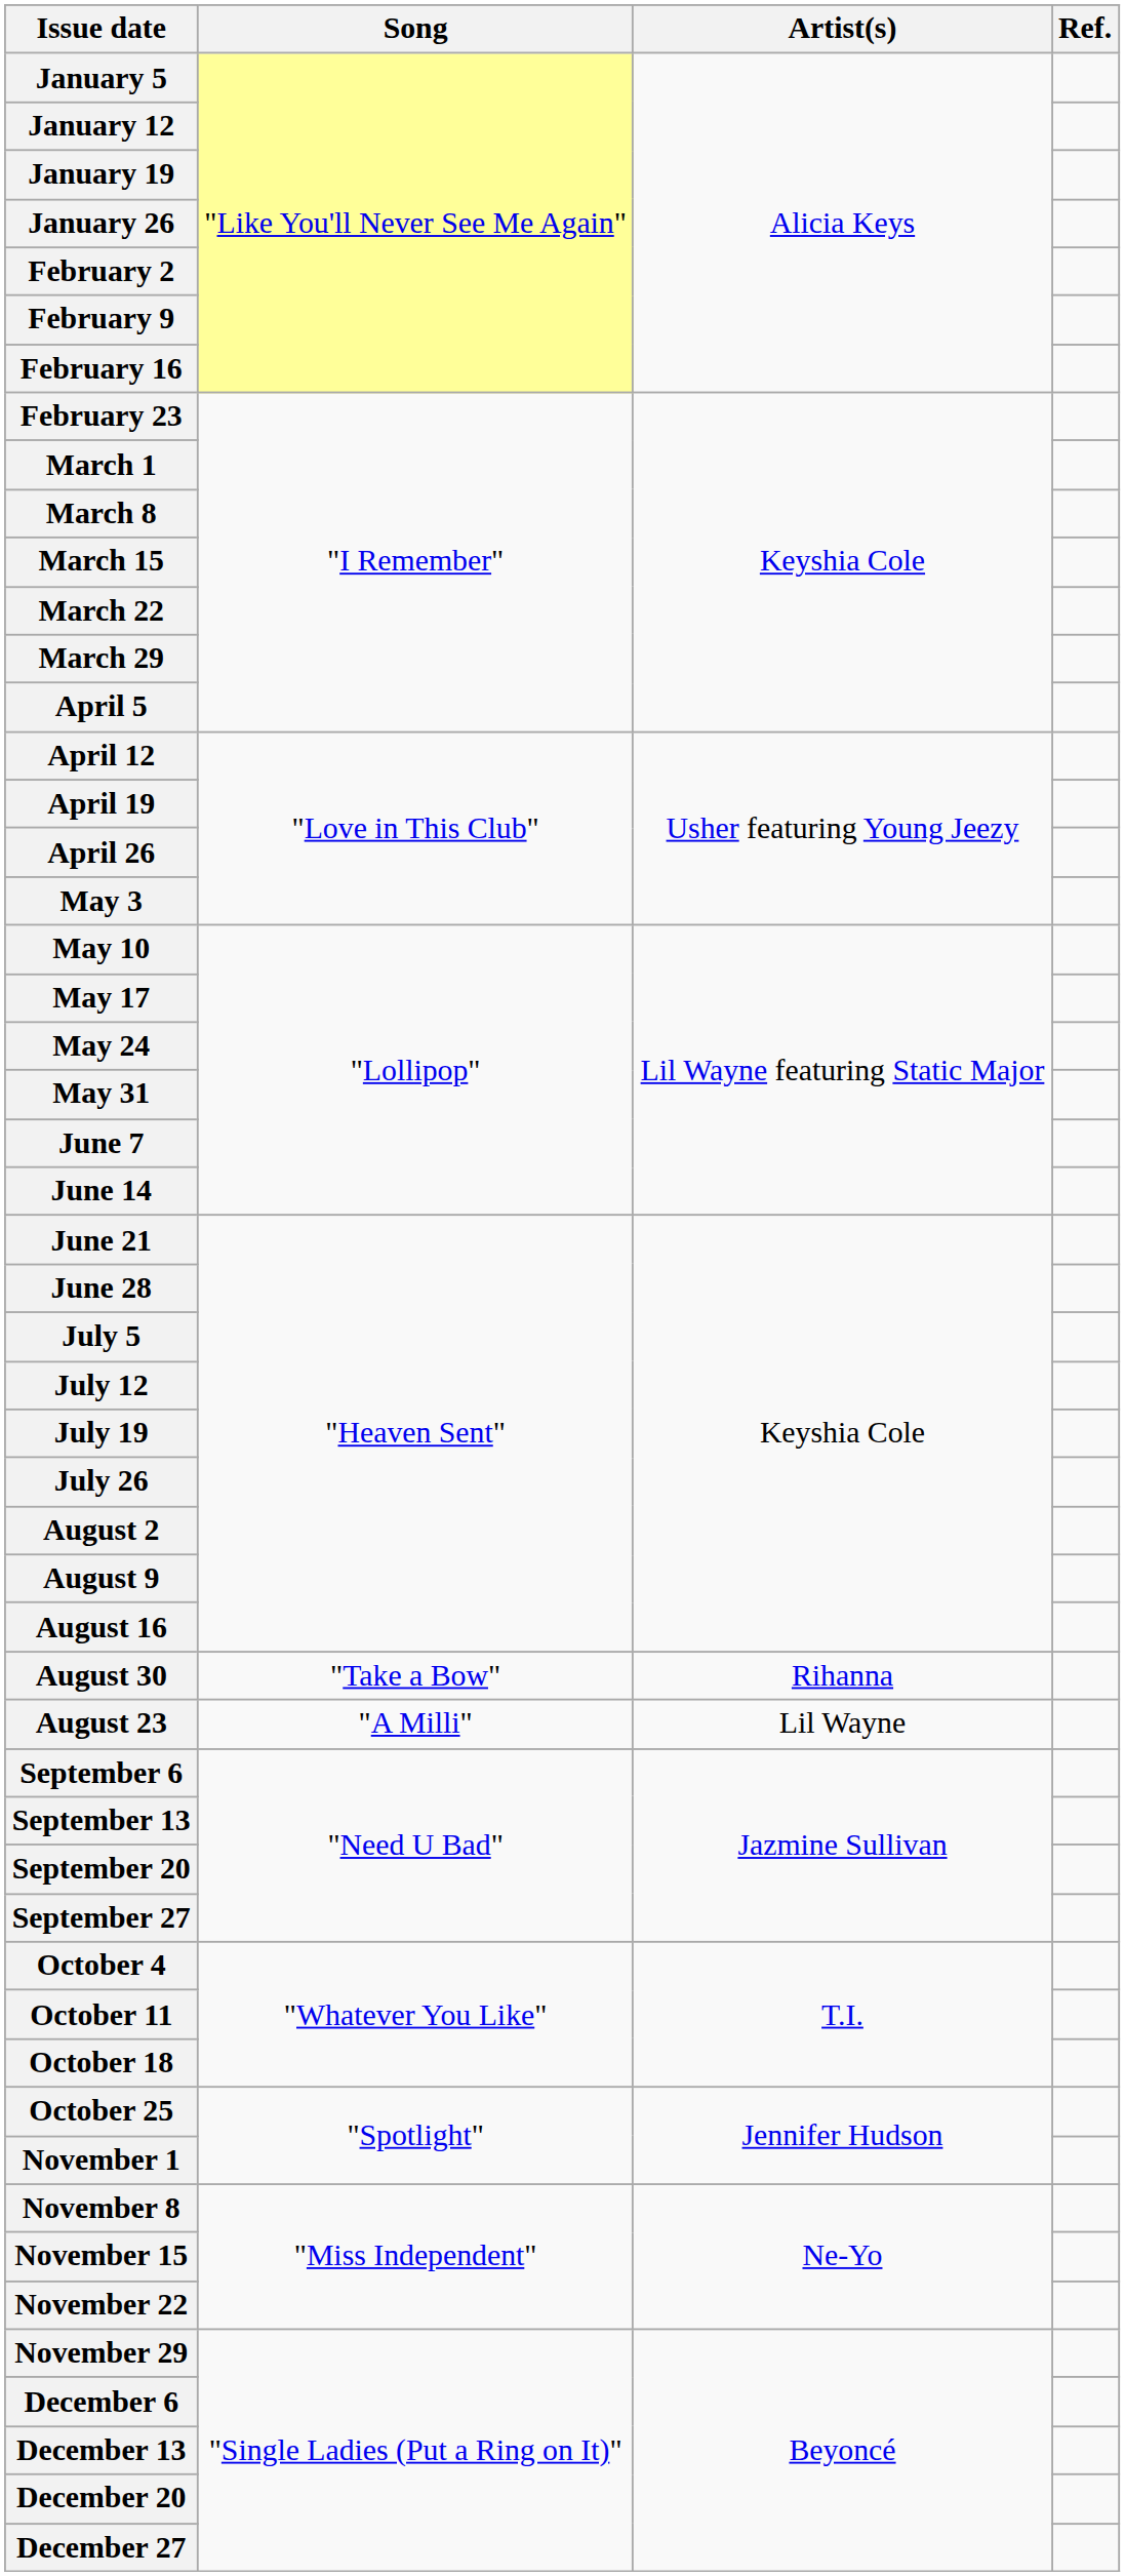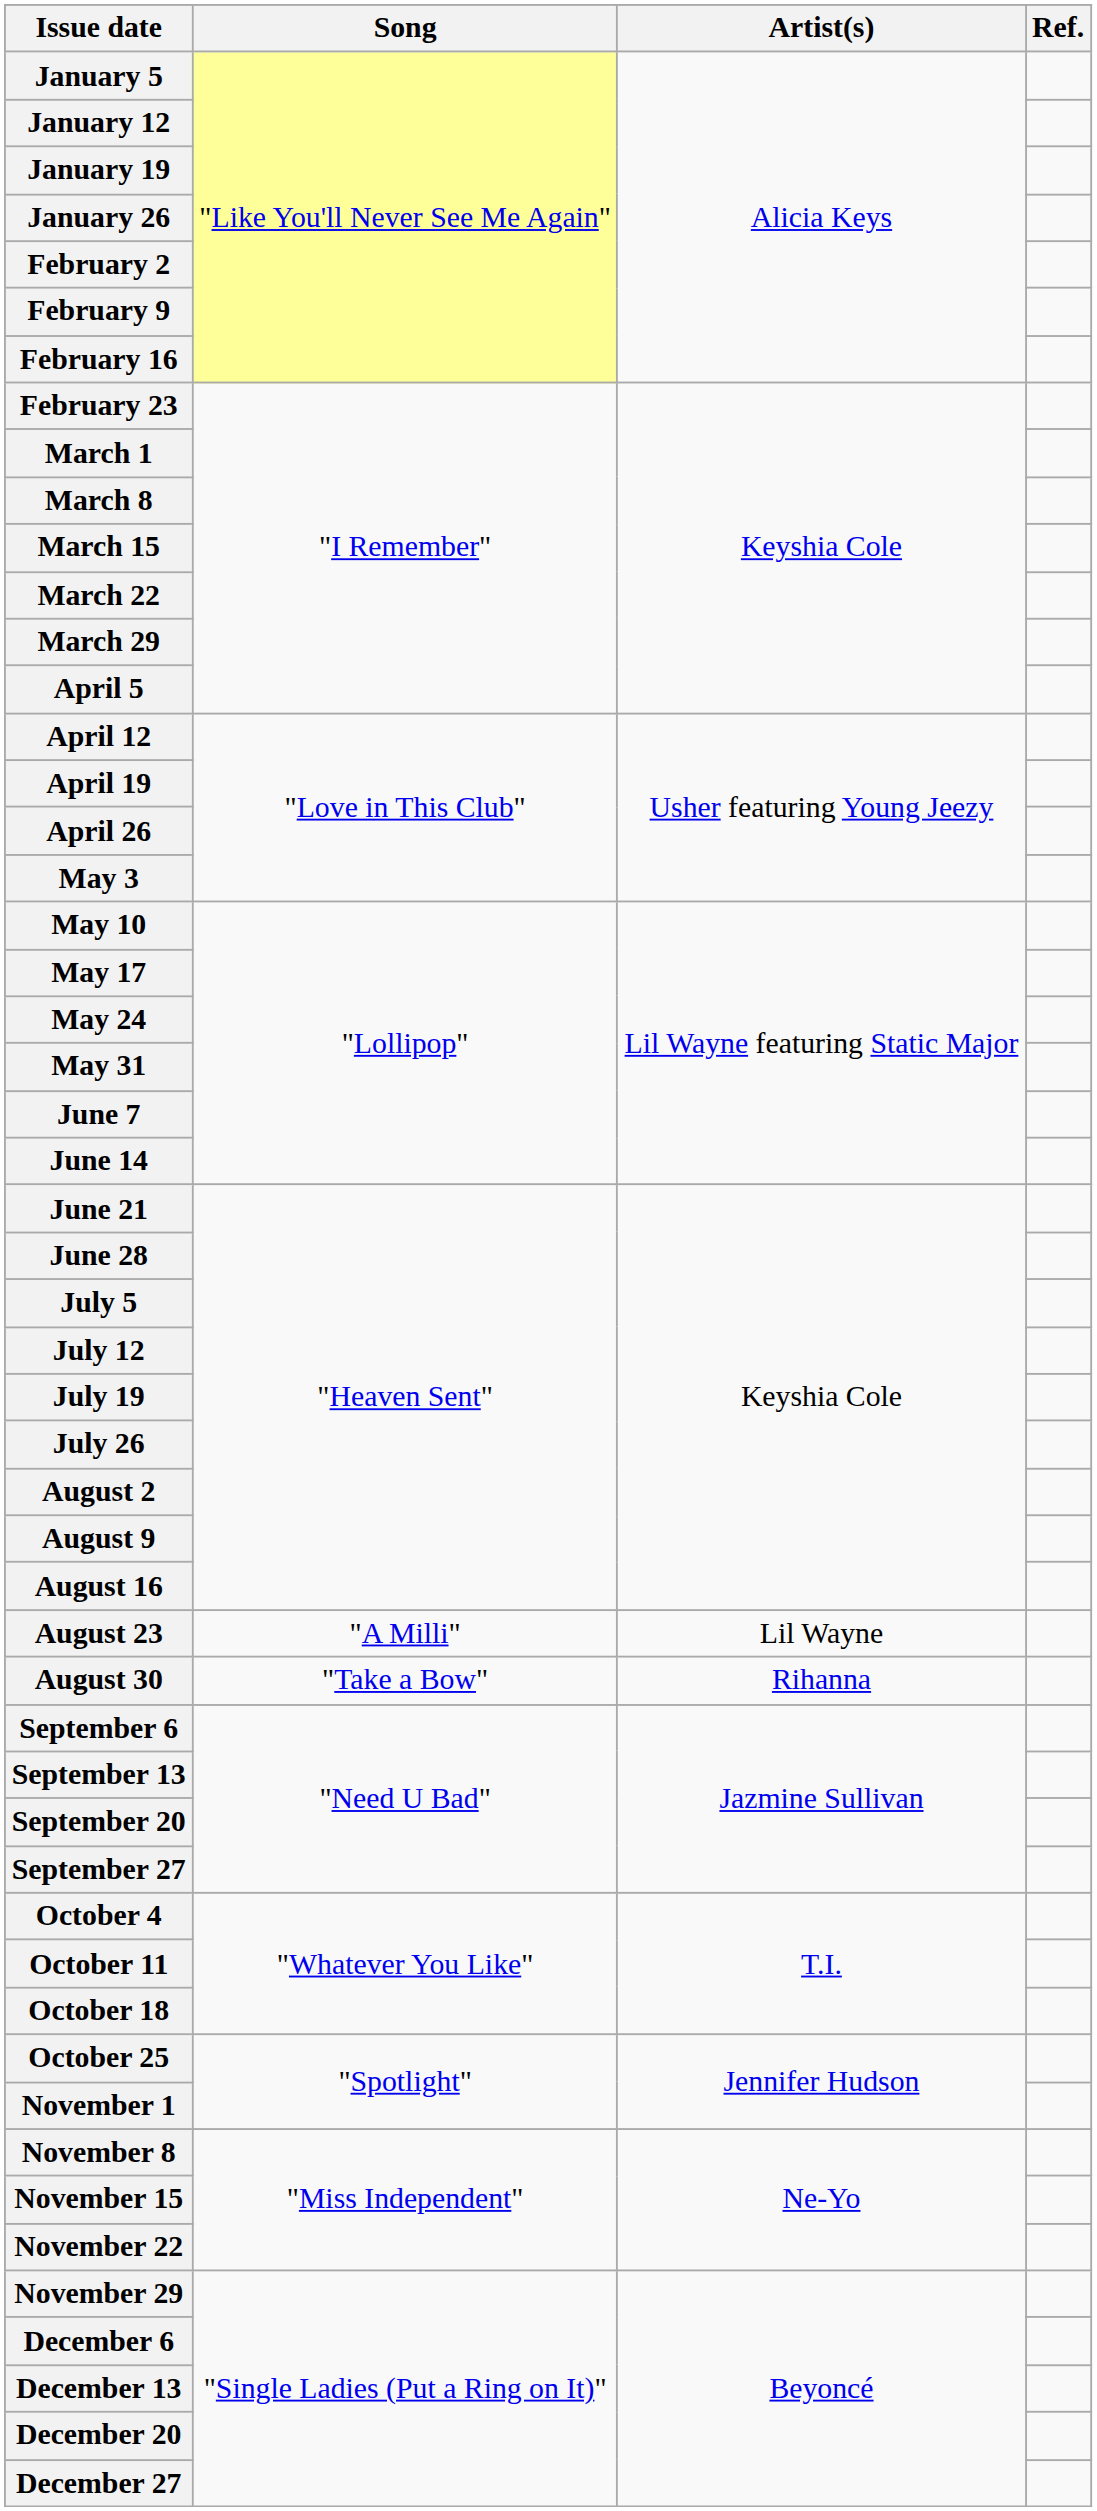rows swapped: August 23 <-> August 30
